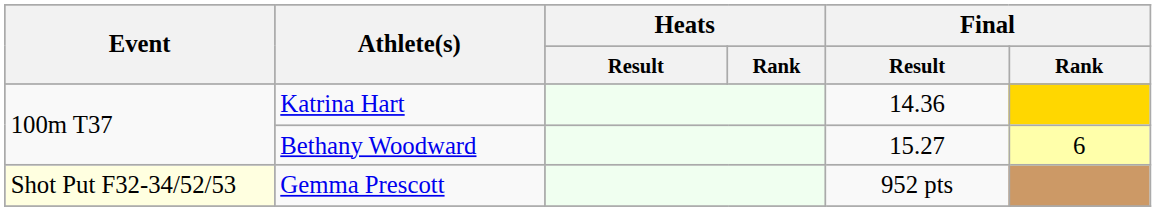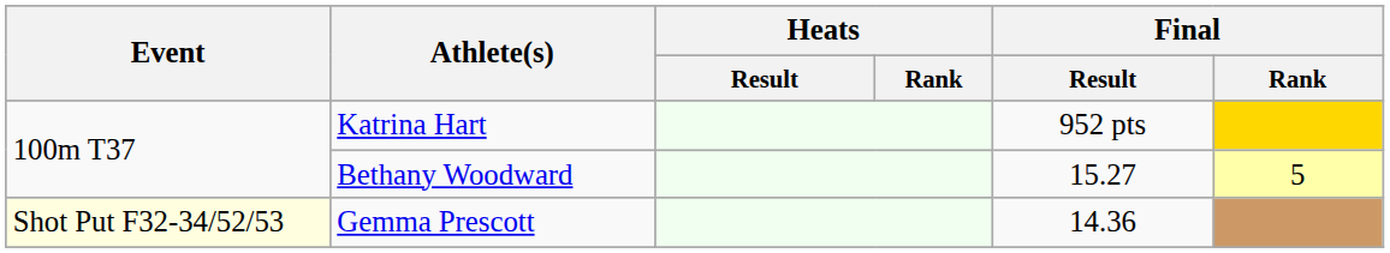Katrina Hart | Final / Result: 14.36 -> 952 pts
Bethany Woodward | Final / Rank: 6 -> 5
Gemma Prescott | Final / Result: 952 pts -> 14.36
